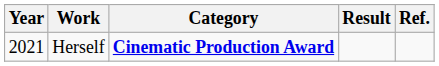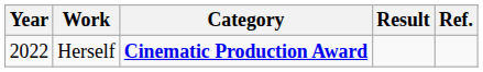Herself | Year: 2021 -> 2022
